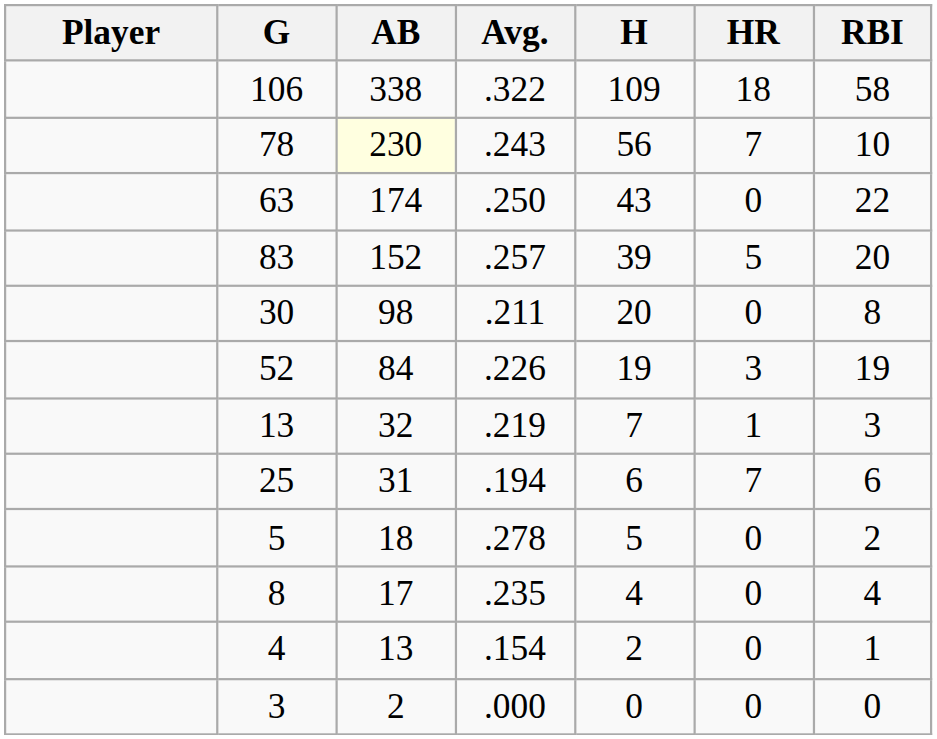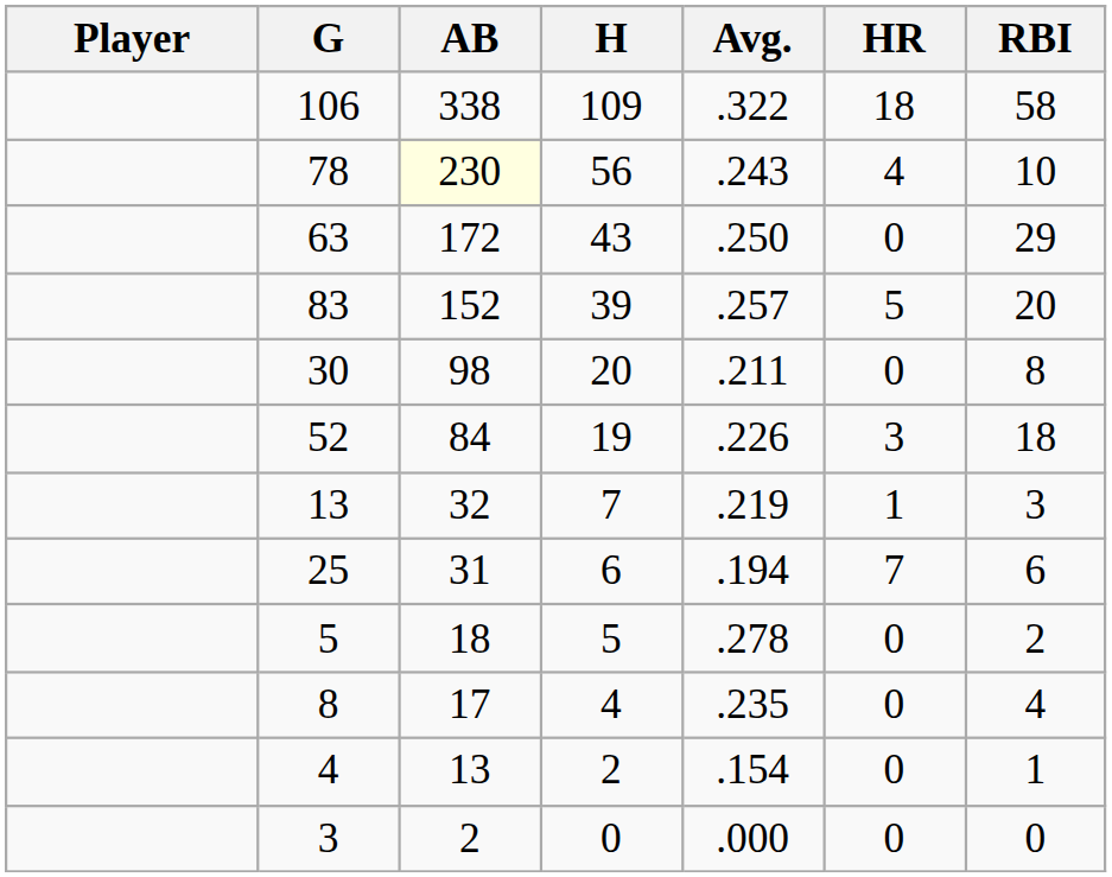columns swapped: H <-> Avg.
78 | HR: 7 -> 4
63 | AB: 174 -> 172
63 | RBI: 22 -> 29
52 | RBI: 19 -> 18
